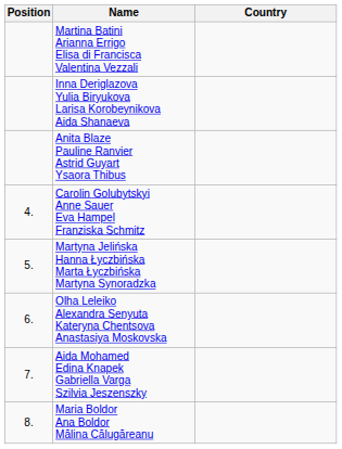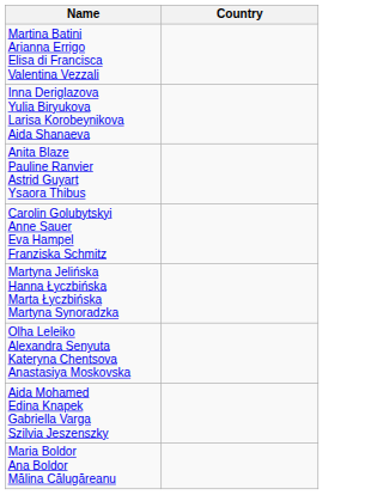- column: Position | 4. | 5. | 6. | 7. | 8.
